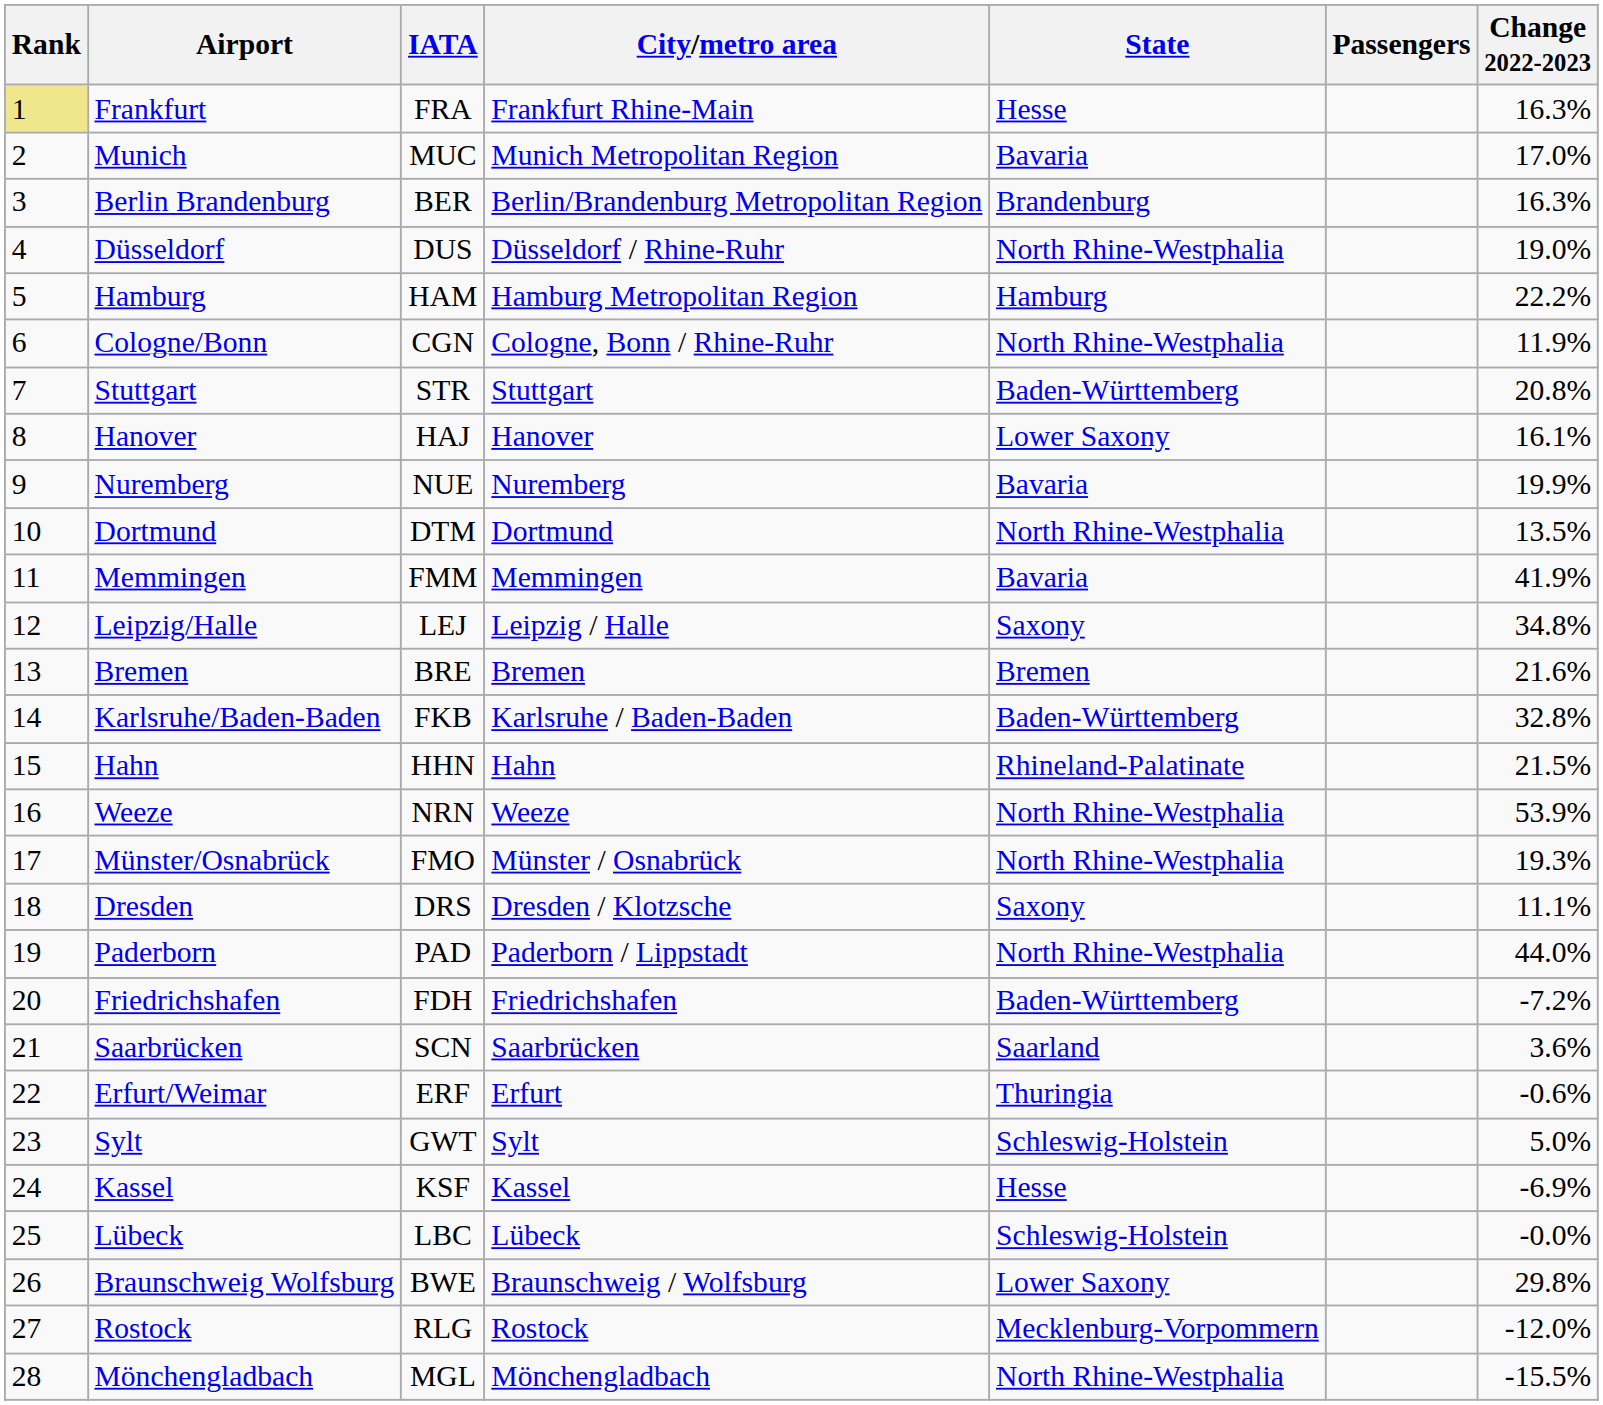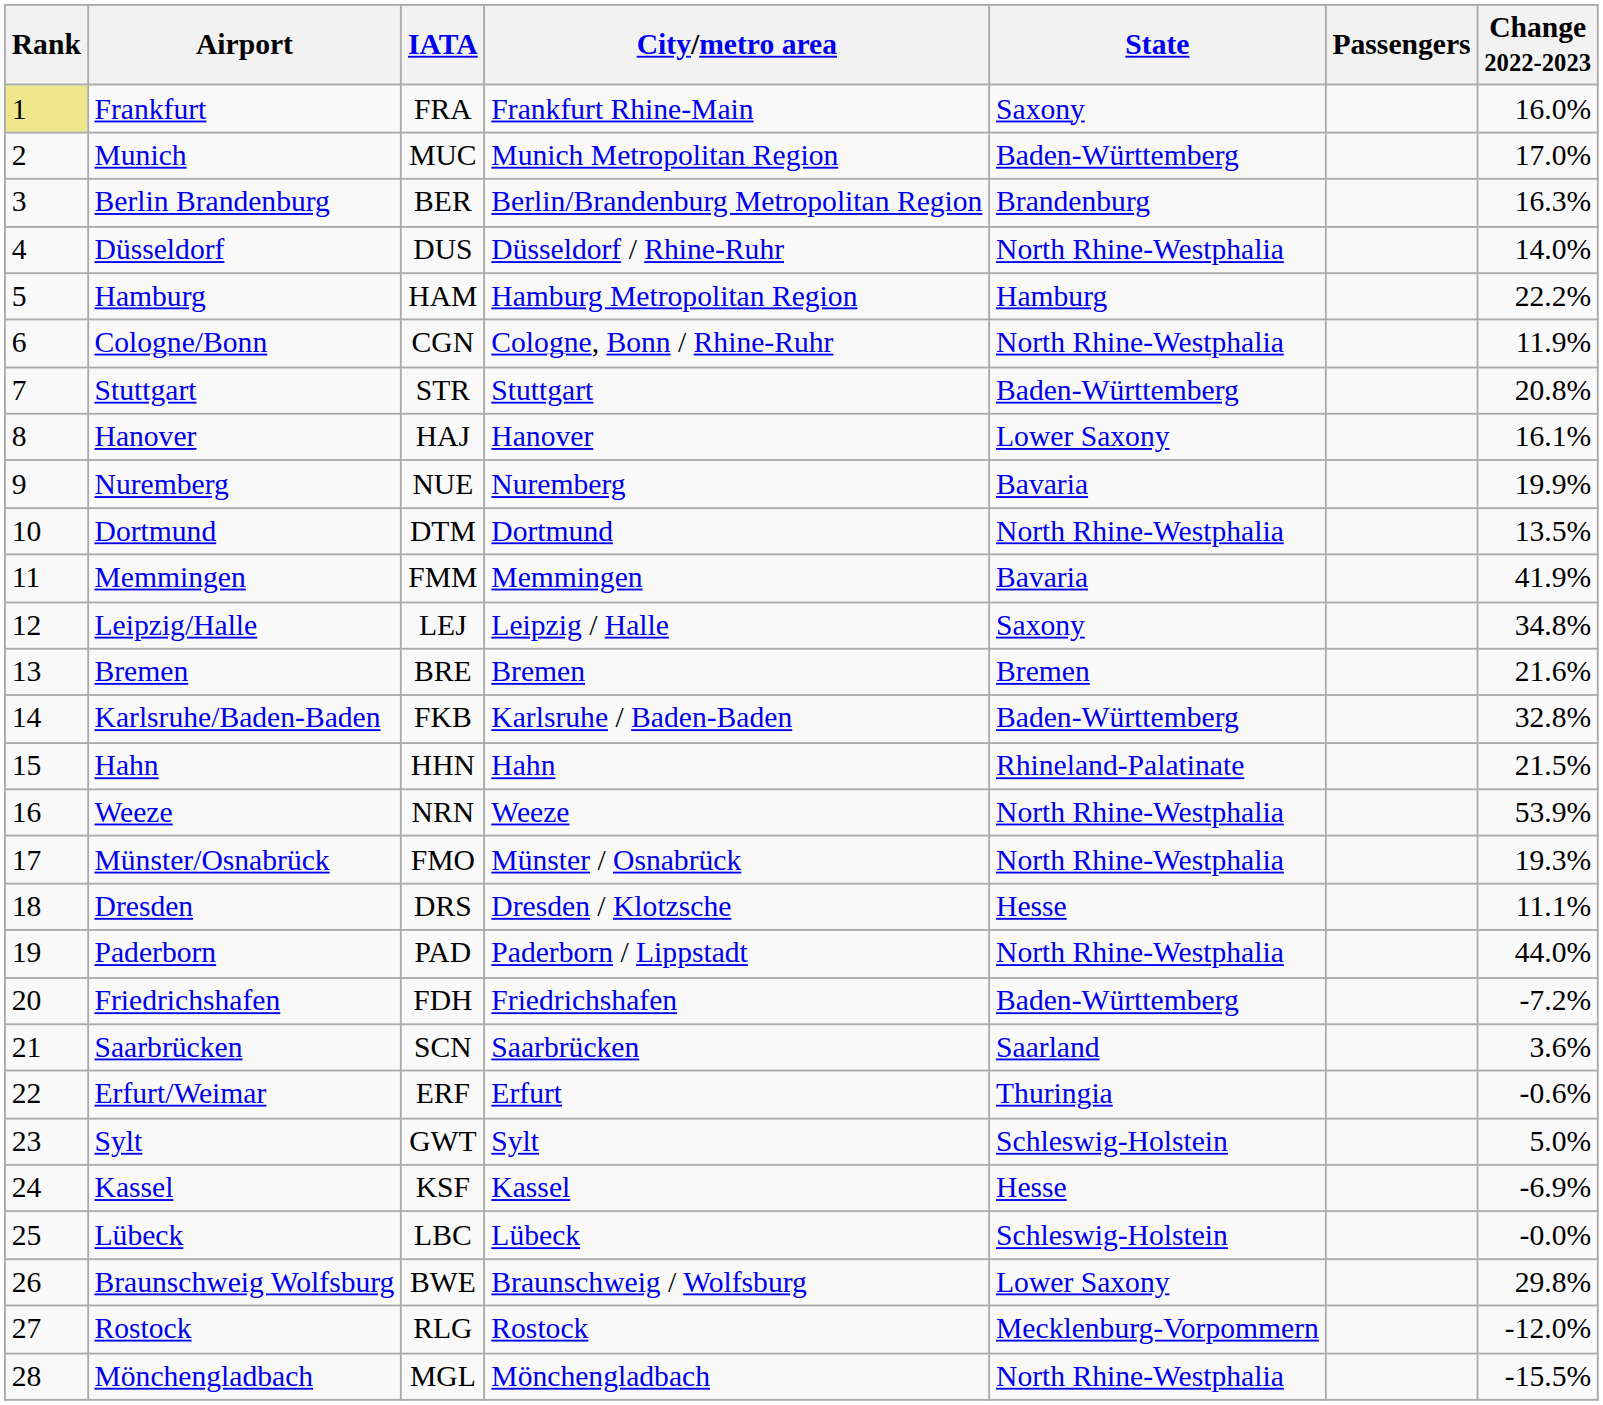Frankfurt | State: Hesse -> Saxony
Frankfurt | Change 2022-2023: 16.3% -> 16.0%
Munich | State: Bavaria -> Baden-Württemberg
Düsseldorf | Change 2022-2023: 19.0% -> 14.0%
Dresden | State: Saxony -> Hesse
